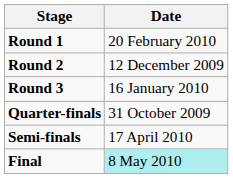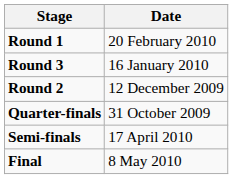rows swapped: Round 2 <-> Round 3
Final | Date: paleturquoise background -> no background
